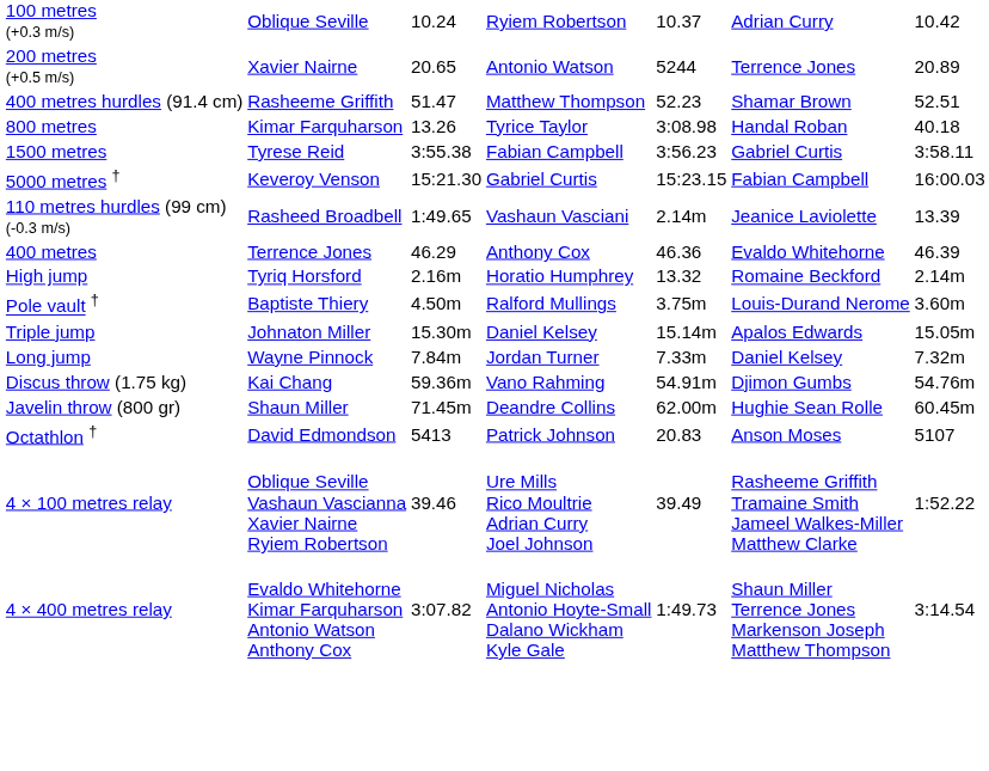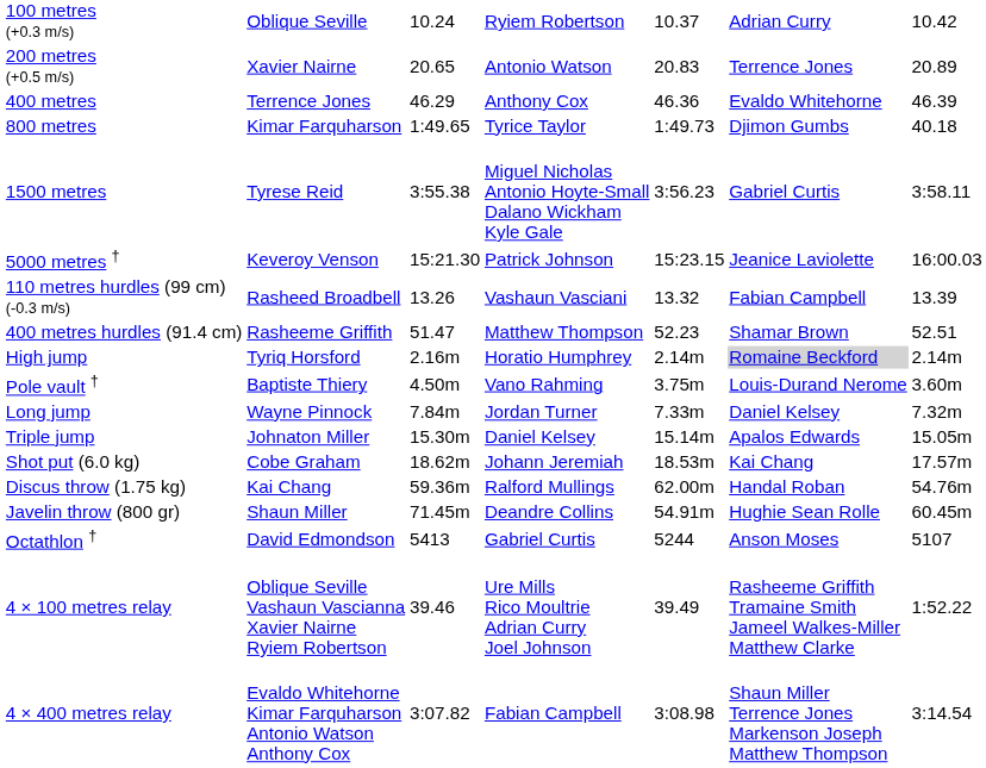200 metres (+0.5 m/s) | column 5: 5244 -> 20.83
rows swapped: 400 metres <-> 400 metres hurdles (91.4 cm)
800 metres | column 3: 13.26 -> 1:49.65
800 metres | column 5: 3:08.98 -> 1:49.73
800 metres | column 6: Handal Roban -> Djimon Gumbs
1500 metres | column 4: Fabian Campbell -> Miguel Nicholas Antonio Hoyte-Small Dalano Wickham Kyle Gale
5000 metres † | column 4: Gabriel Curtis -> Patrick Johnson
5000 metres † | column 6: Fabian Campbell -> Jeanice Laviolette
110 metres hurdles (99 cm) (-0.3 m/s) | column 3: 1:49.65 -> 13.26
110 metres hurdles (99 cm) (-0.3 m/s) | column 5: 2.14m -> 13.32
110 metres hurdles (99 cm) (-0.3 m/s) | column 6: Jeanice Laviolette -> Fabian Campbell
High jump | column 5: 13.32 -> 2.14m
High jump | column 6: no background -> lightgrey background
Pole vault † | column 4: Ralford Mullings -> Vano Rahming
rows swapped: Long jump <-> Triple jump
+ row: Shot put (6.0 kg) | Cobe Graham | 18.62m | Johann Jeremiah | 18.53m | Kai Chang | 17.57m
Discus throw (1.75 kg) | column 4: Vano Rahming -> Ralford Mullings
Discus throw (1.75 kg) | column 5: 54.91m -> 62.00m
Discus throw (1.75 kg) | column 6: Djimon Gumbs -> Handal Roban
Javelin throw (800 gr) | column 5: 62.00m -> 54.91m
Octathlon † | column 4: Patrick Johnson -> Gabriel Curtis
Octathlon † | column 5: 20.83 -> 5244
4 × 400 metres relay | column 4: Miguel Nicholas Antonio Hoyte-Small Dalano Wickham Kyle Gale -> Fabian Campbell
4 × 400 metres relay | column 5: 1:49.73 -> 3:08.98
